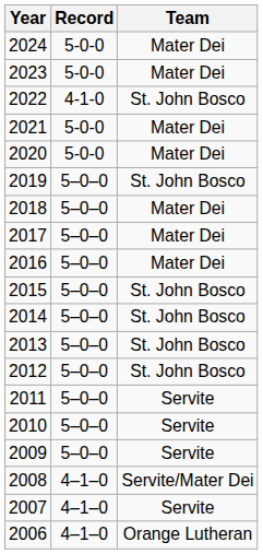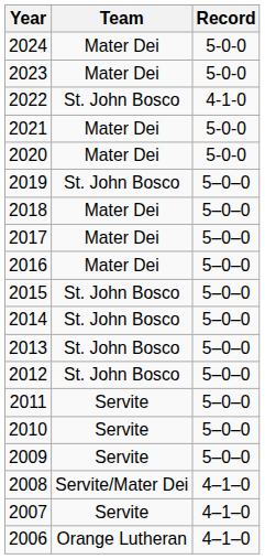columns swapped: Team <-> Record
